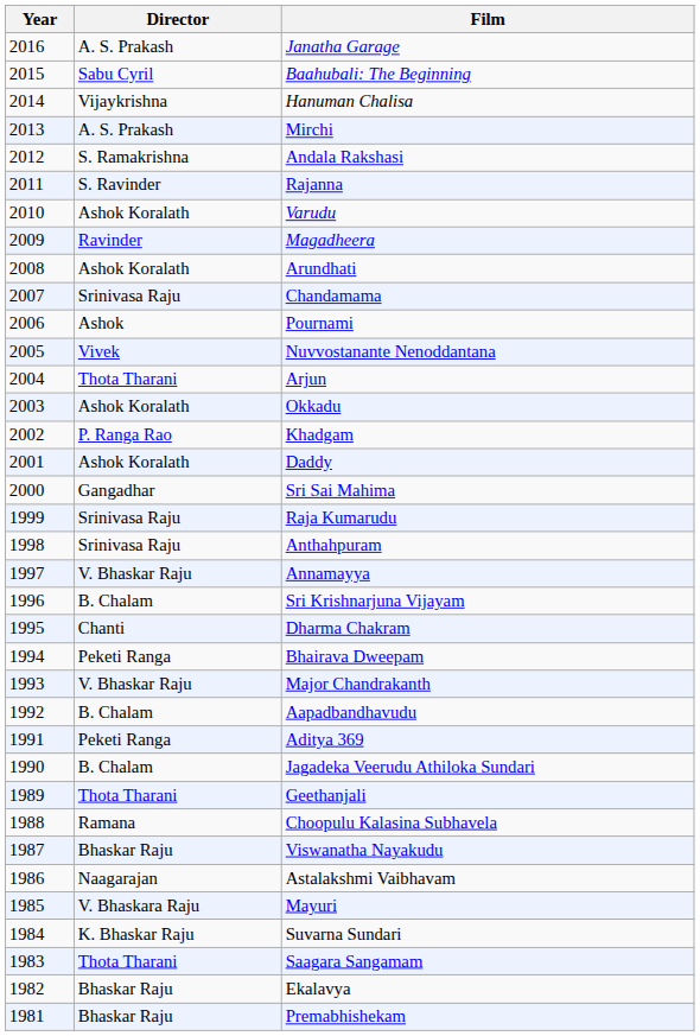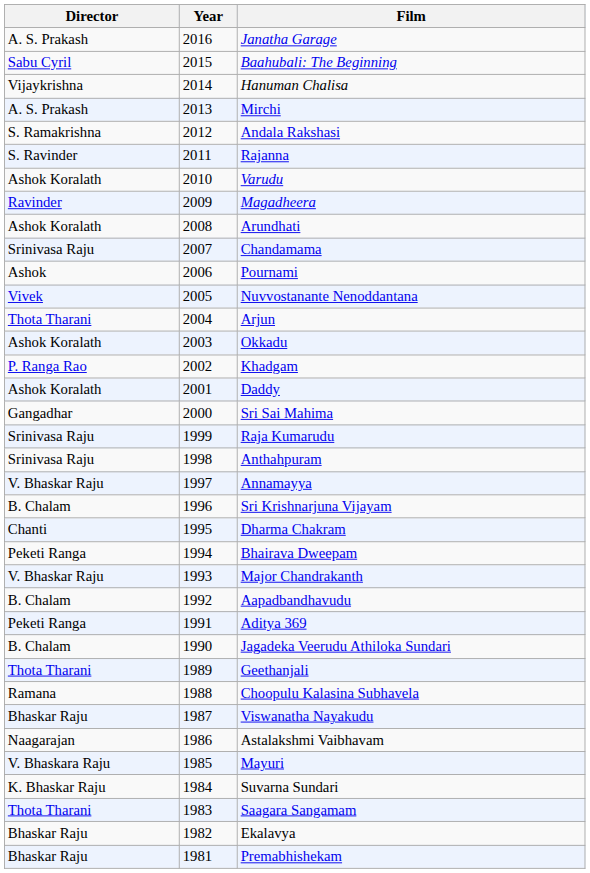columns swapped: Year <-> Director
